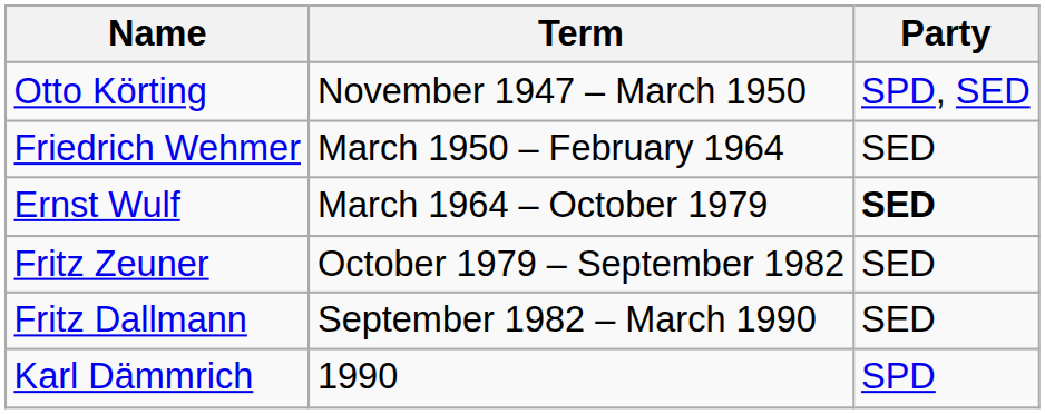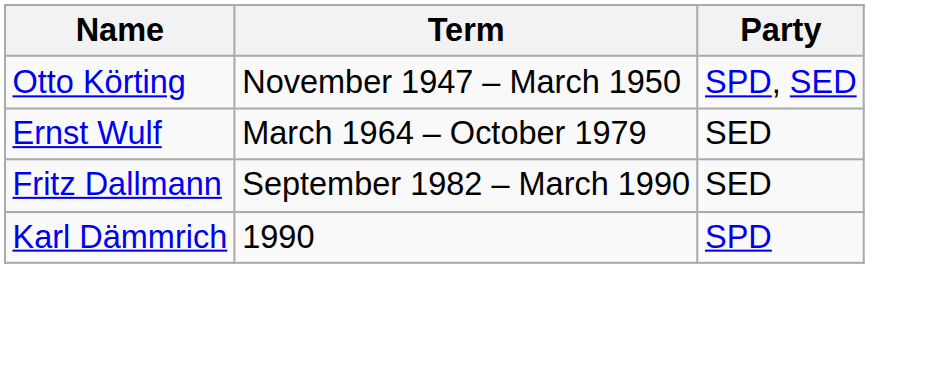- row: Friedrich Wehmer | March 1950 – February 1964 | SED
Ernst Wulf | Party: bold -> normal
- row: Fritz Zeuner | October 1979 – September 1982 | SED
